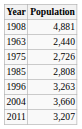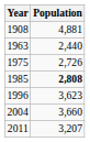1985 | Population: normal -> bold
1996 | Population: 3,263 -> 3,623
